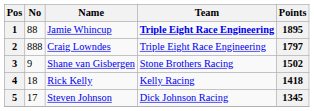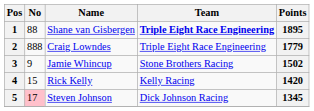1 | Name: Jamie Whincup -> Shane van Gisbergen
2 | Points: 1797 -> 1779
3 | Name: Shane van Gisbergen -> Jamie Whincup
4 | No: 18 -> 15
4 | Points: 1418 -> 1420
5 | No: no background -> pink background
